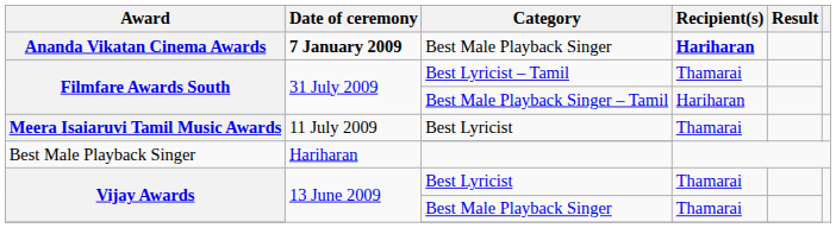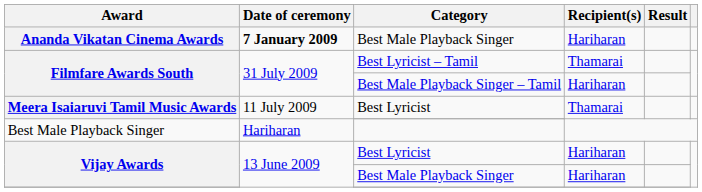Ananda Vikatan Cinema Awards | Recipient(s): bold -> normal
Vijay Awards / Best Lyricist | Recipient(s): Thamarai -> Hariharan
Vijay Awards / Best Male Playback Singer | Recipient(s): Thamarai -> Hariharan
